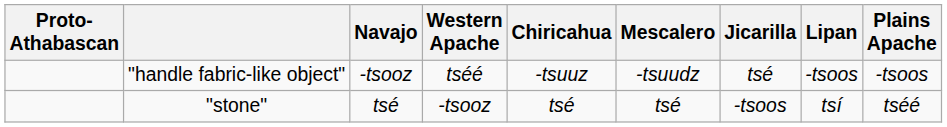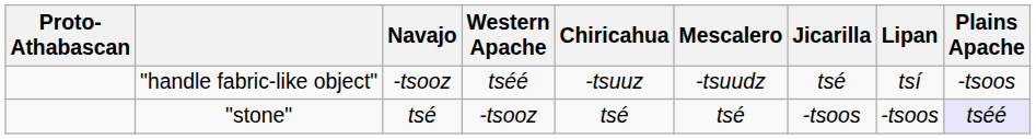"handle fabric-like object" | Lipan: -tsoos -> tsí
"stone" | Lipan: tsí -> -tsoos
"stone" | Plains Apache: no background -> lavender background
